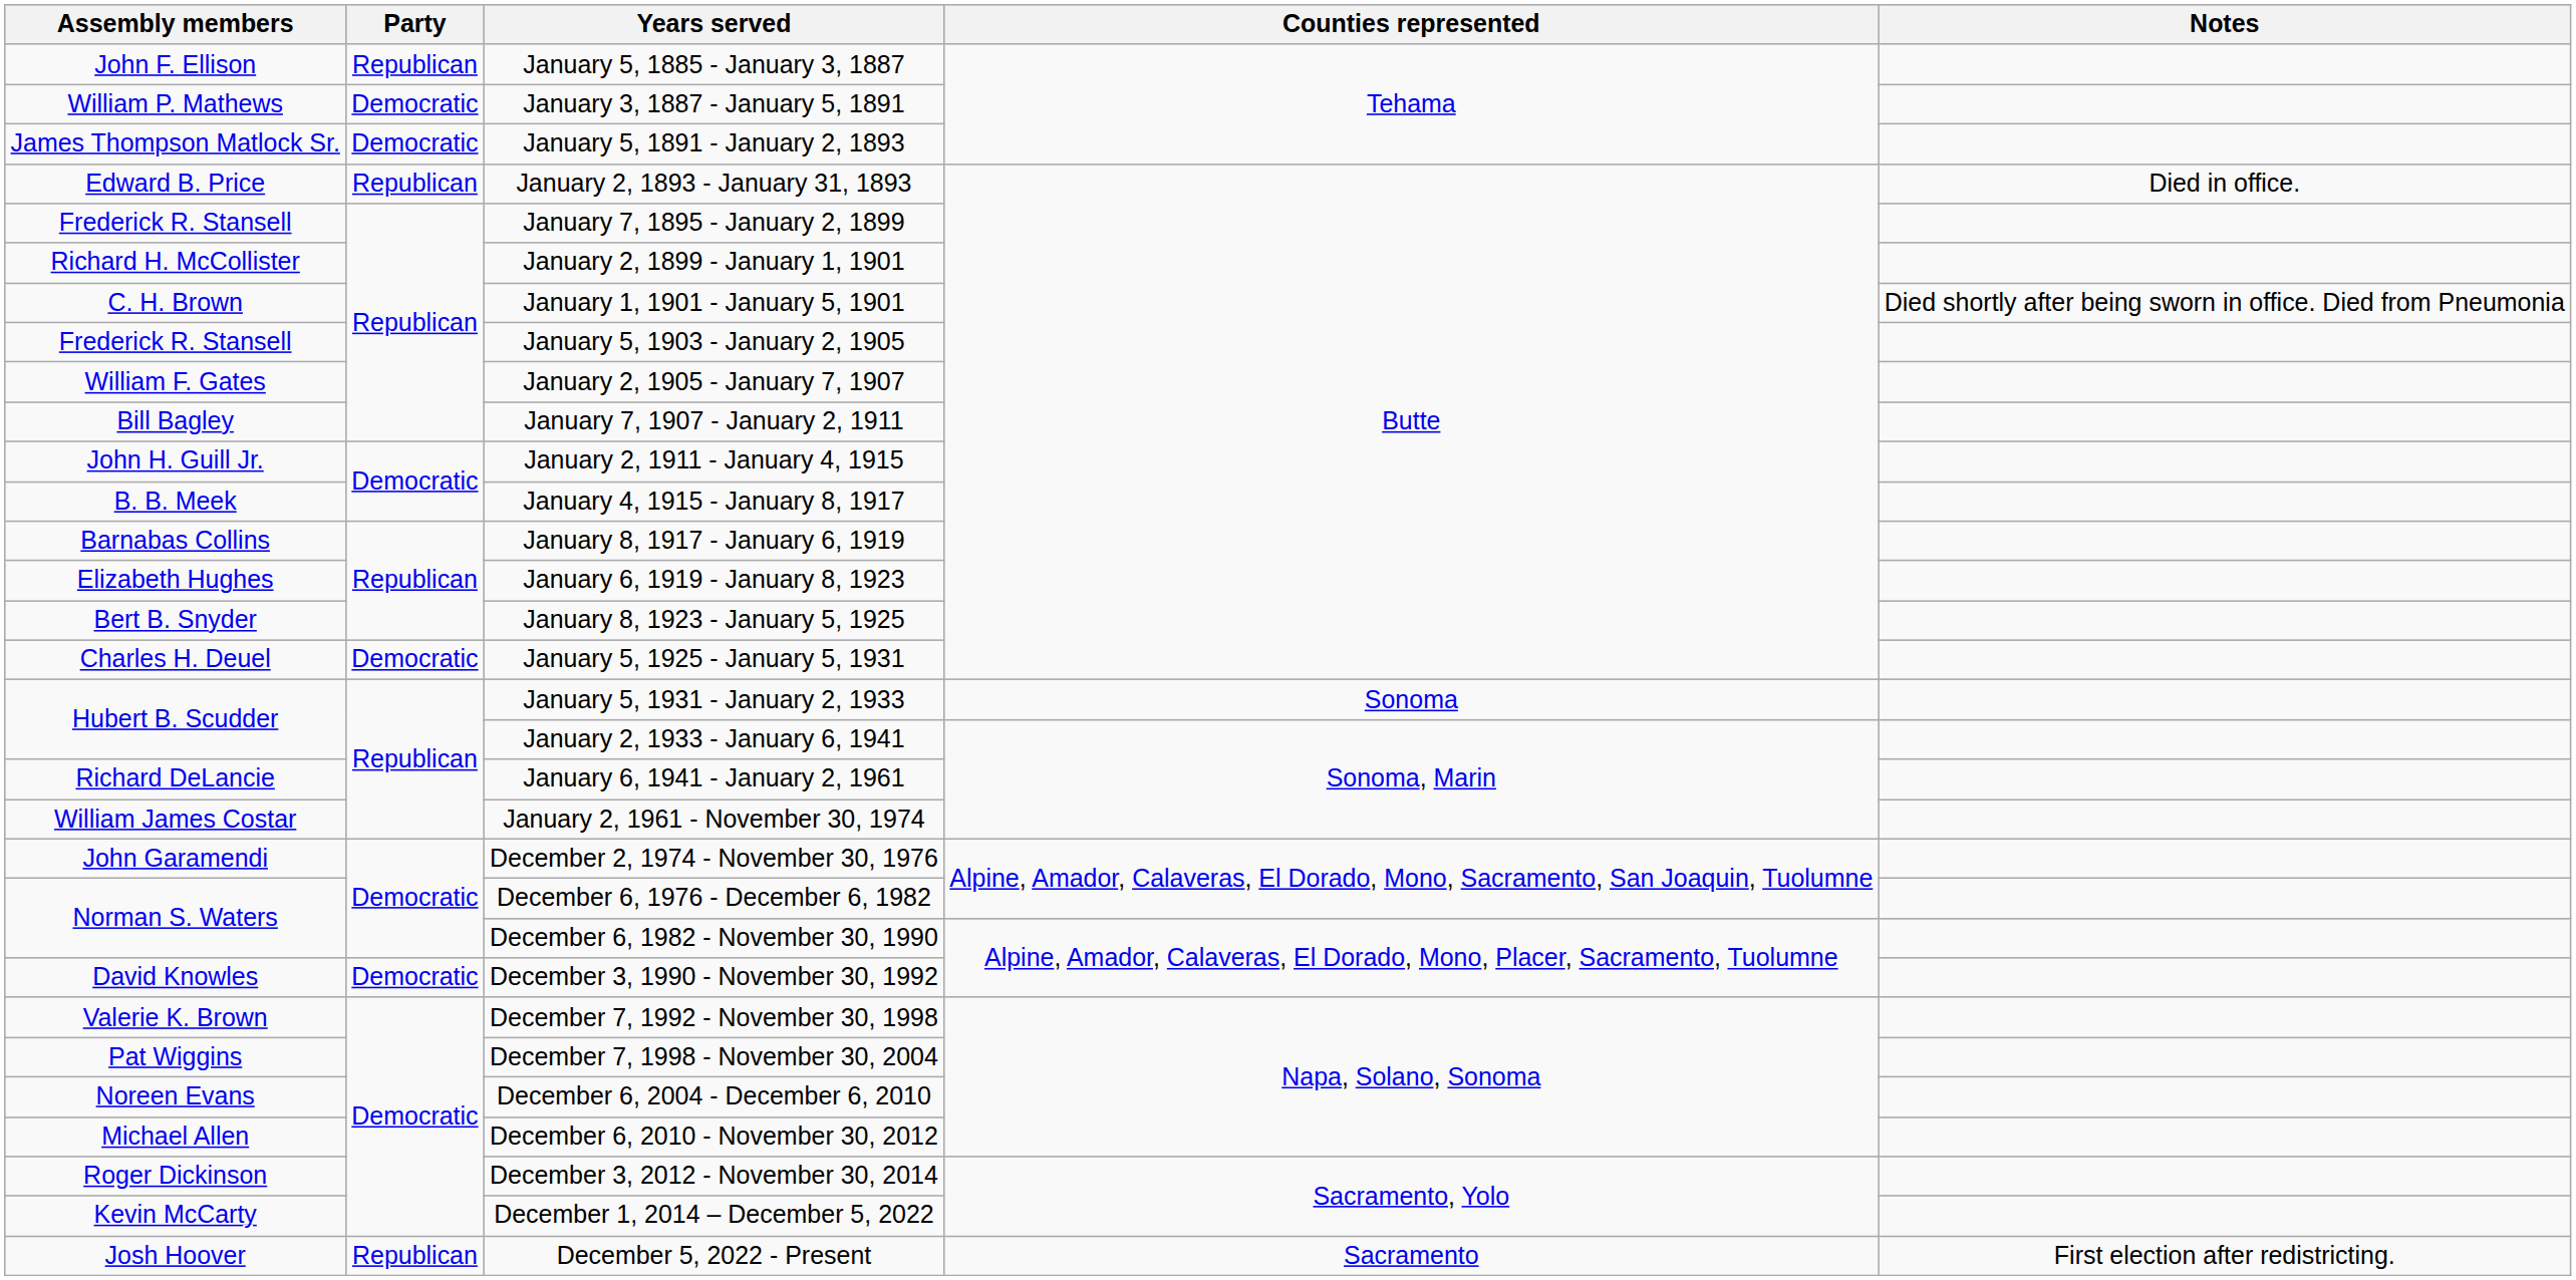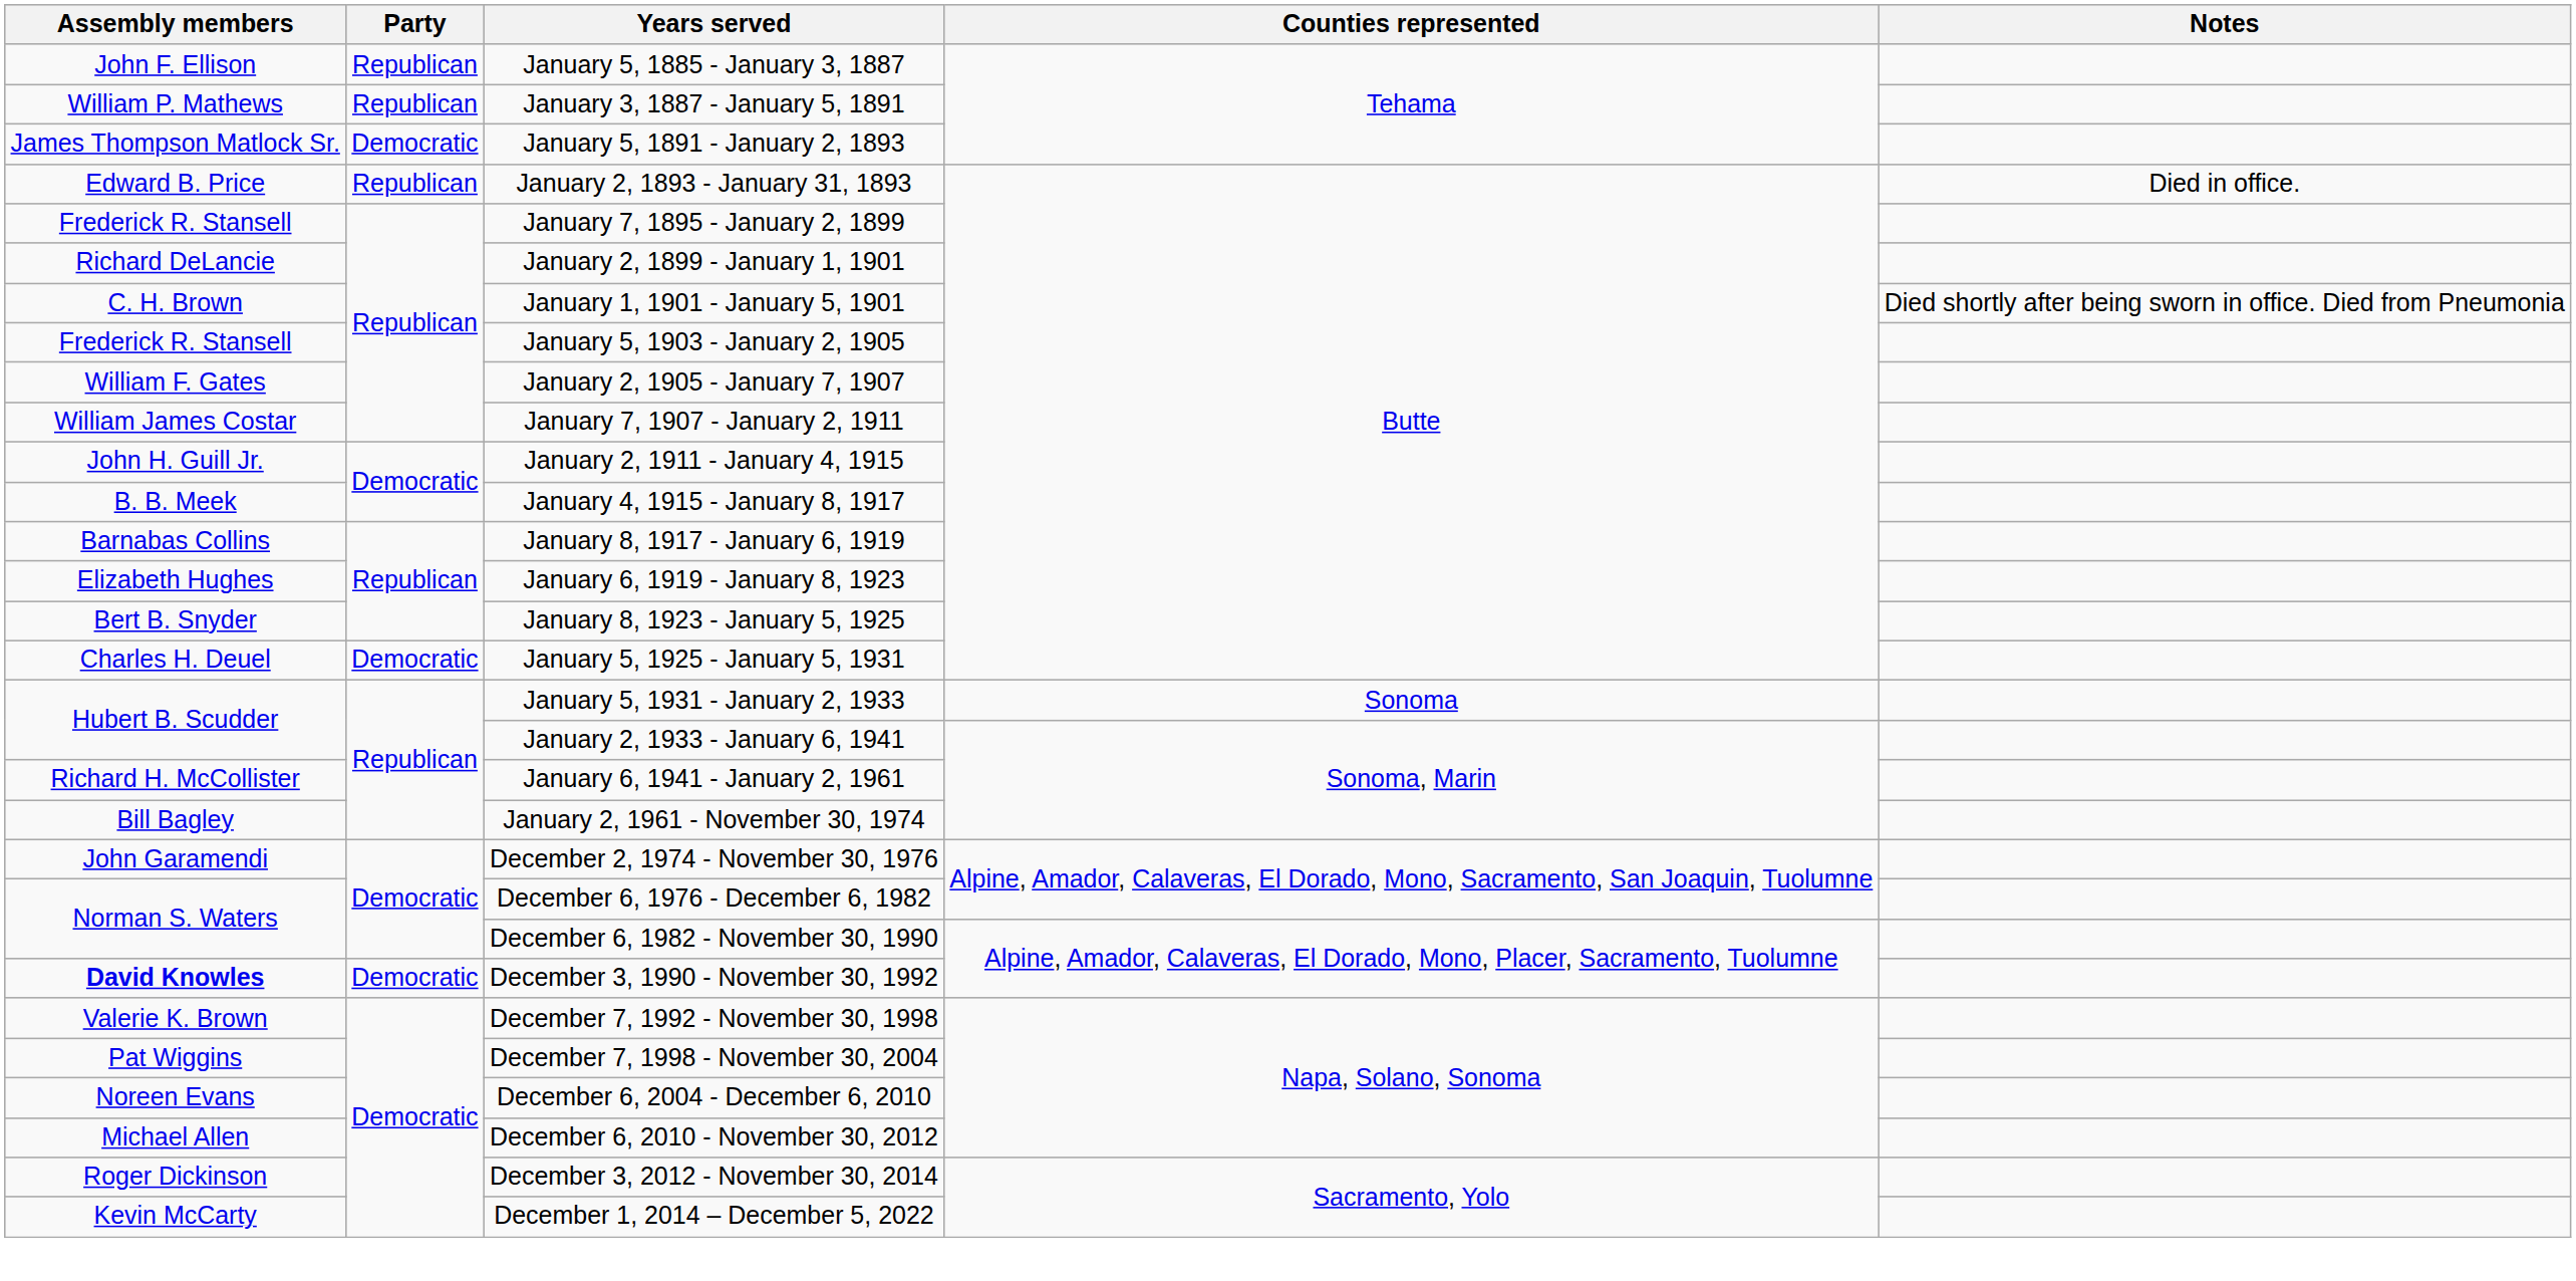January 3, 1887 - January 5, 1891 | Party: Democratic -> Republican
January 2, 1899 - January 1, 1901 | Assembly members: Richard H. McCollister -> Richard DeLancie
January 7, 1907 - January 2, 1911 | Assembly members: Bill Bagley -> William James Costar
January 6, 1941 - January 2, 1961 | Assembly members: Richard DeLancie -> Richard H. McCollister
January 2, 1961 - November 30, 1974 | Assembly members: William James Costar -> Bill Bagley
December 3, 1990 - November 30, 1992 | Assembly members: normal -> bold
- row: Josh Hoover | Republican | December 5, 2022 - Present | Sacramento | First election after redistricting.
